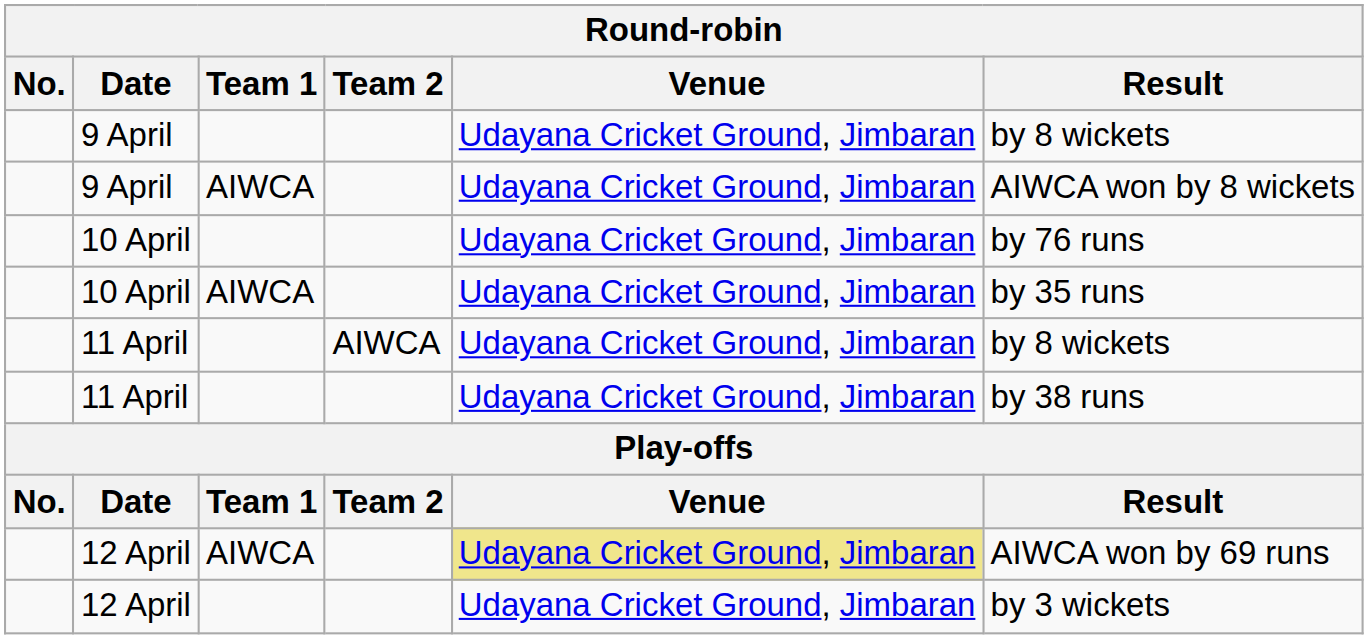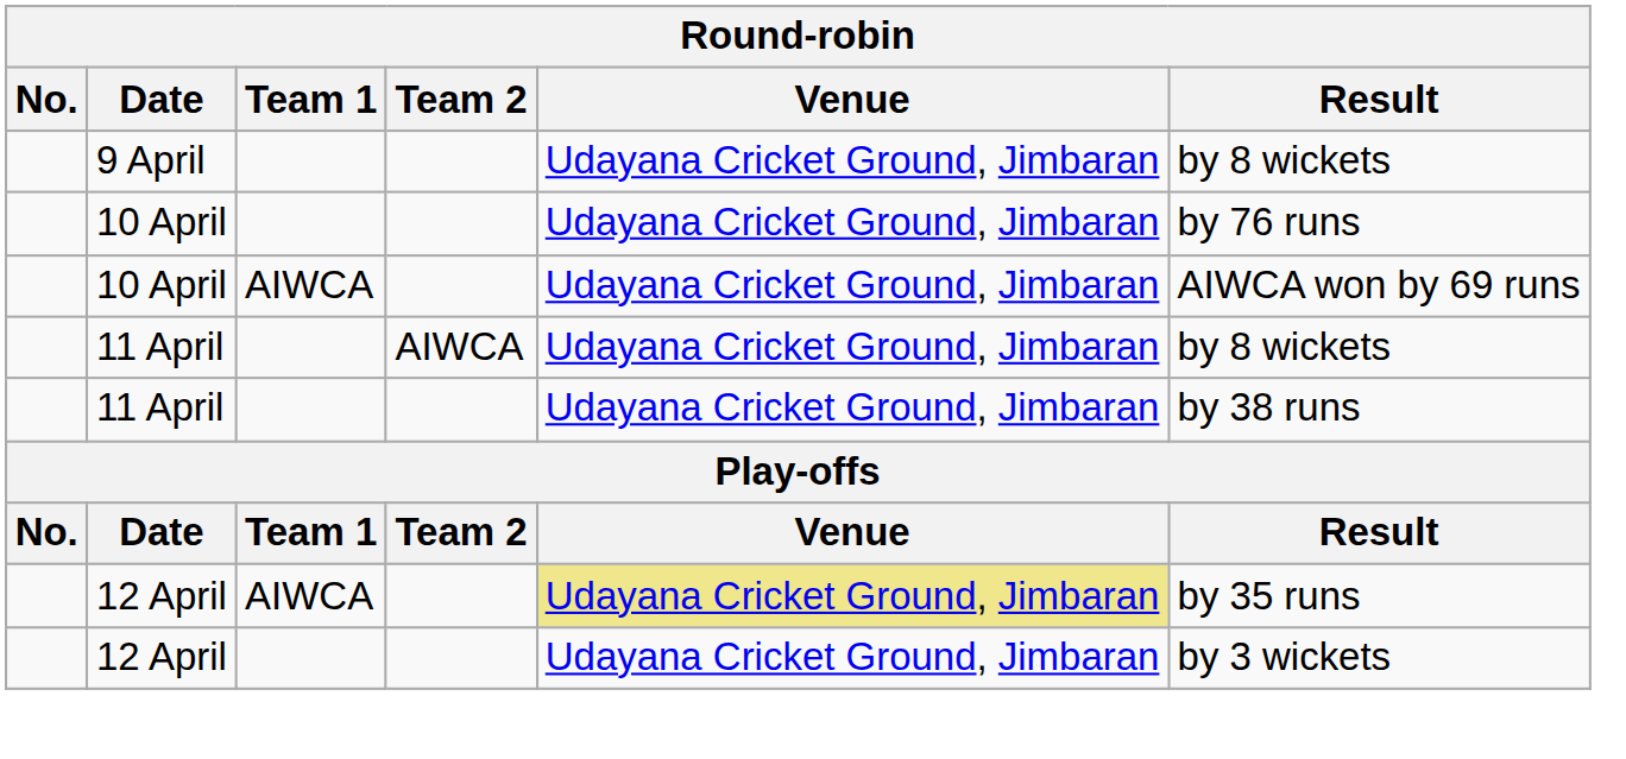- row: 9 April | AIWCA | Udayana Cricket Ground, Jimbaran | AIWCA won by 8 wickets
10 April / AIWCA | Result: by 35 runs -> AIWCA won by 69 runs
12 April / AIWCA | Result: AIWCA won by 69 runs -> by 35 runs
